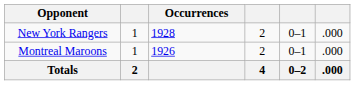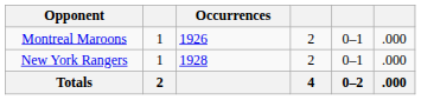rows swapped: Montreal Maroons <-> New York Rangers
